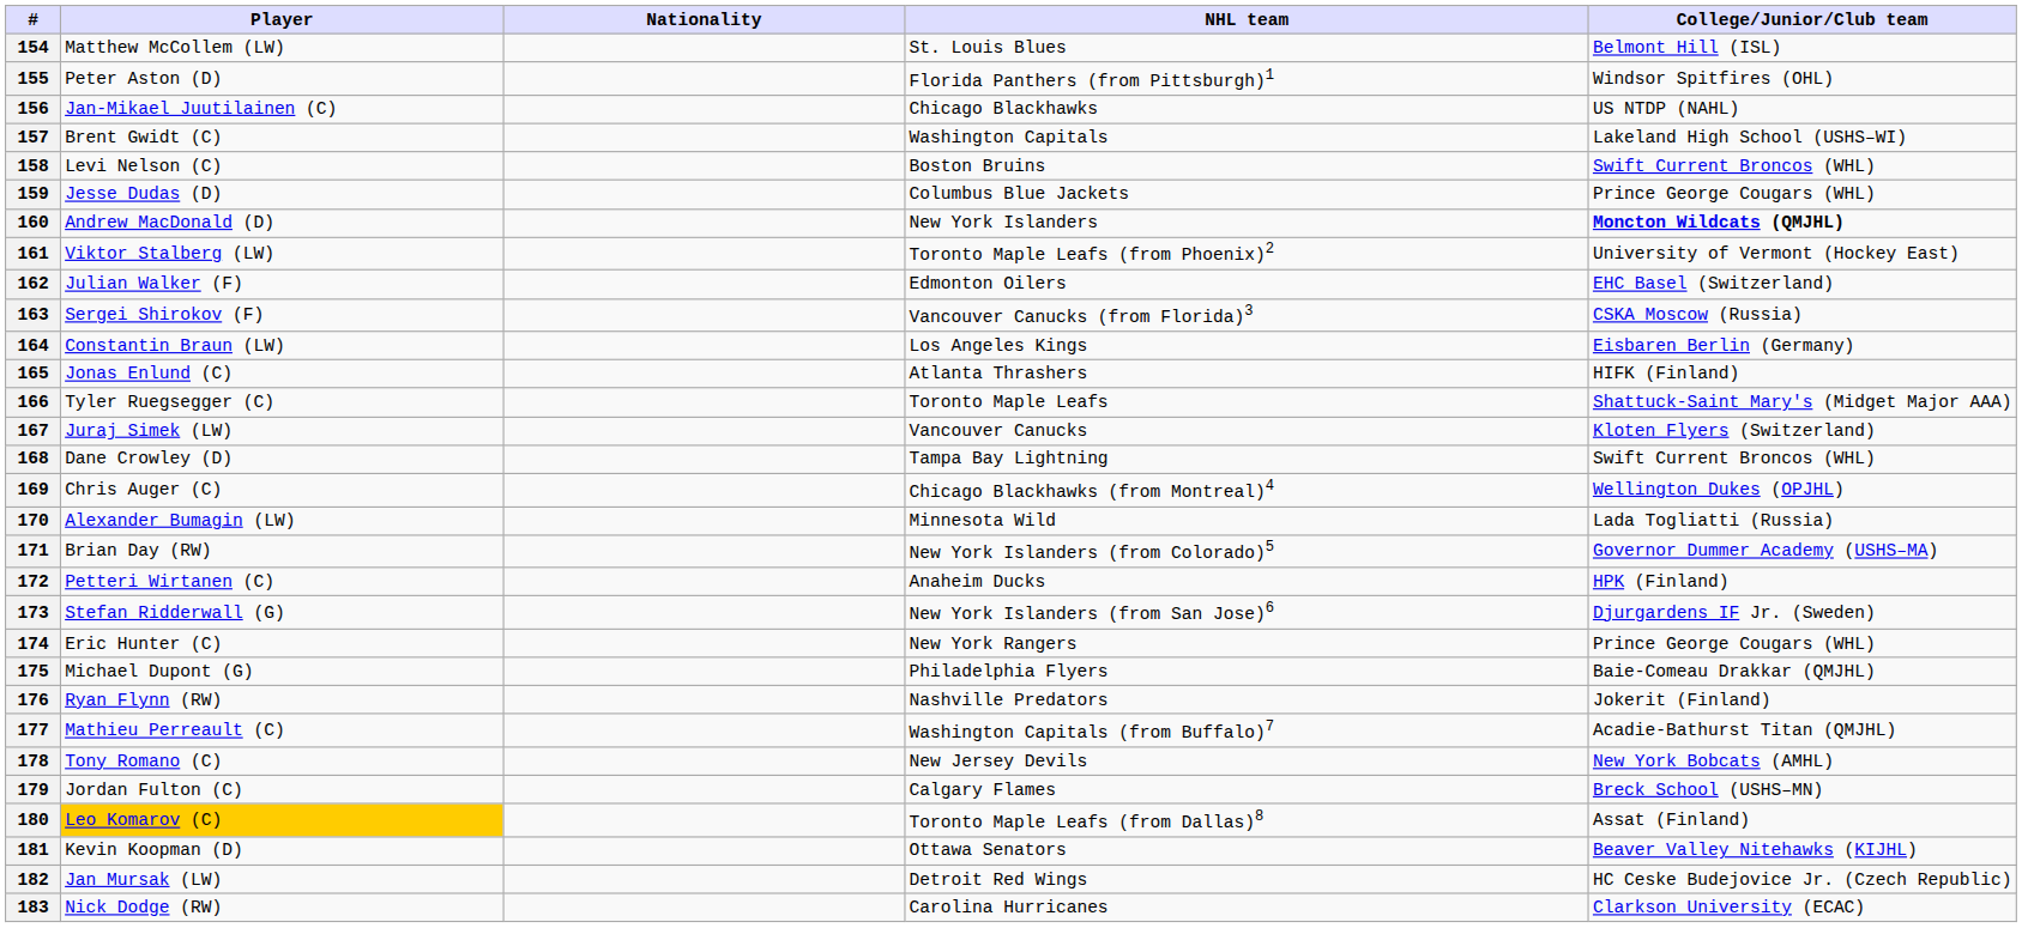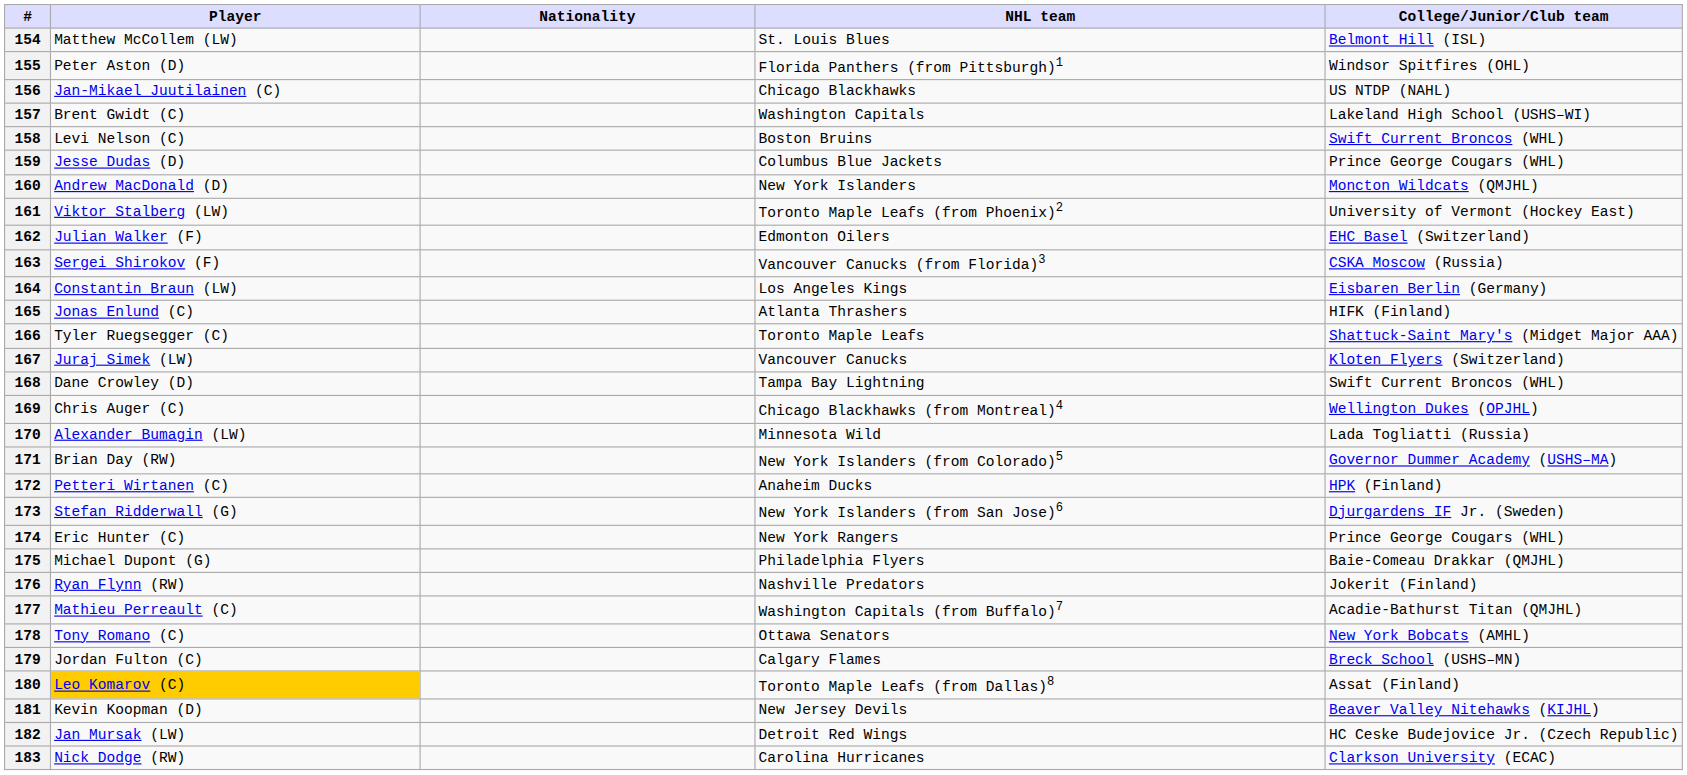160 | College/Junior/Club team: bold -> normal
178 | NHL team: New Jersey Devils -> Ottawa Senators
181 | NHL team: Ottawa Senators -> New Jersey Devils
